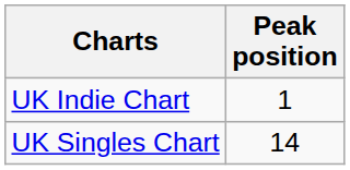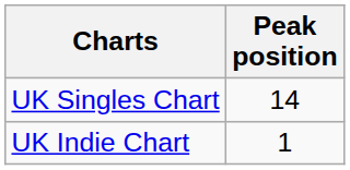rows swapped: UK Singles Chart <-> UK Indie Chart
